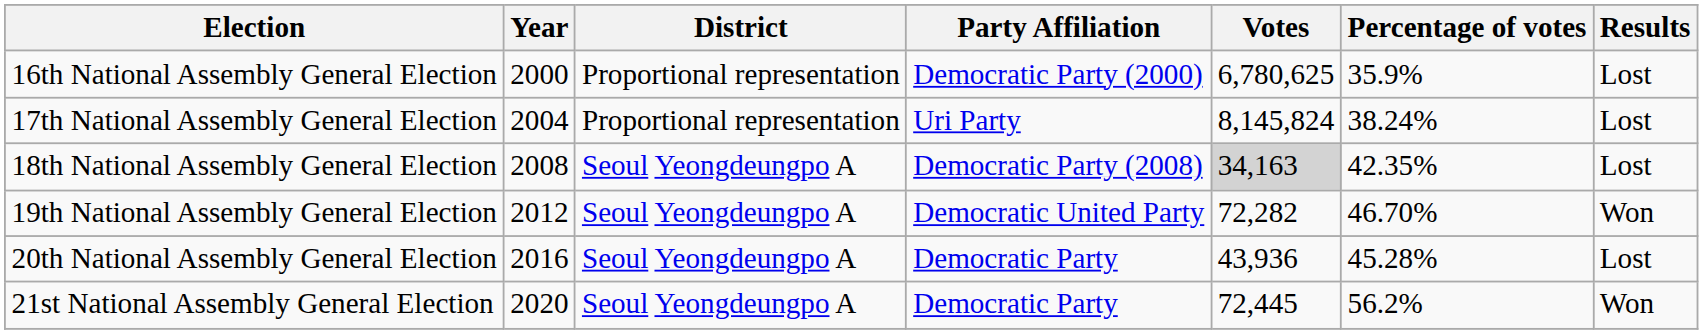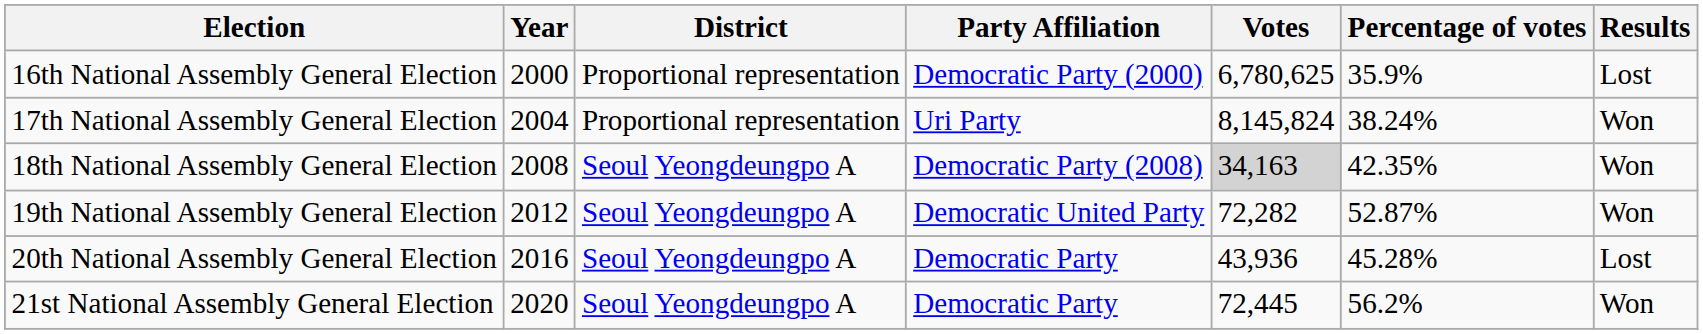17th National Assembly General Election | Results: Lost -> Won
18th National Assembly General Election | Results: Lost -> Won
19th National Assembly General Election | Percentage of votes: 46.70% -> 52.87%
